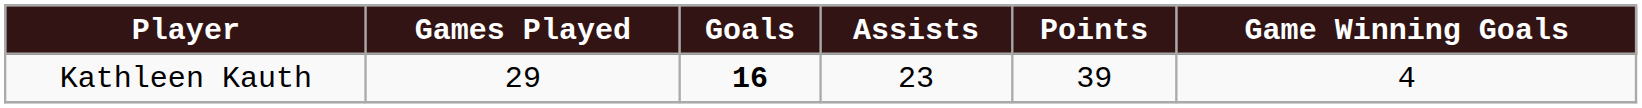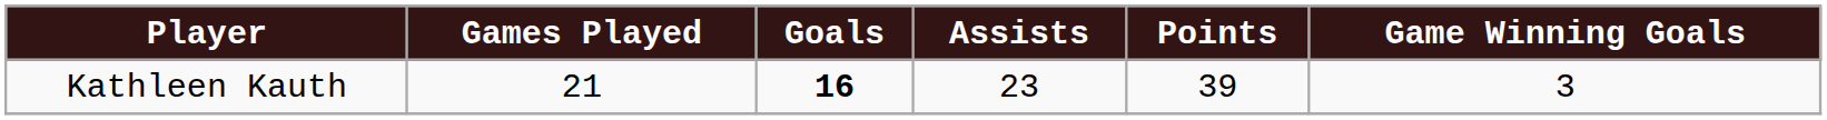Kathleen Kauth | Games Played: 29 -> 21
Kathleen Kauth | Game Winning Goals: 4 -> 3
